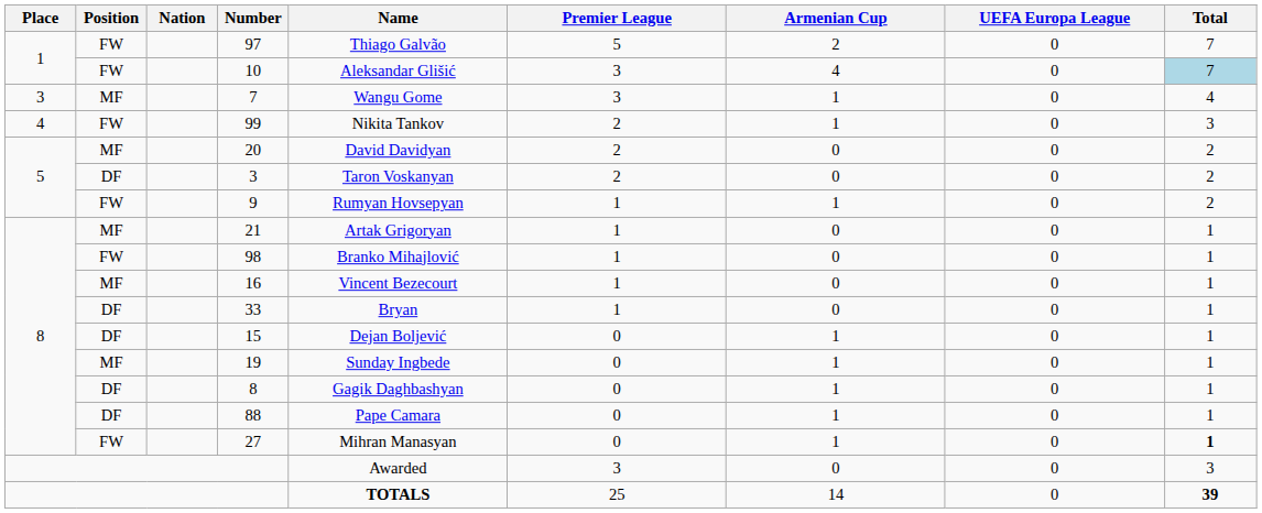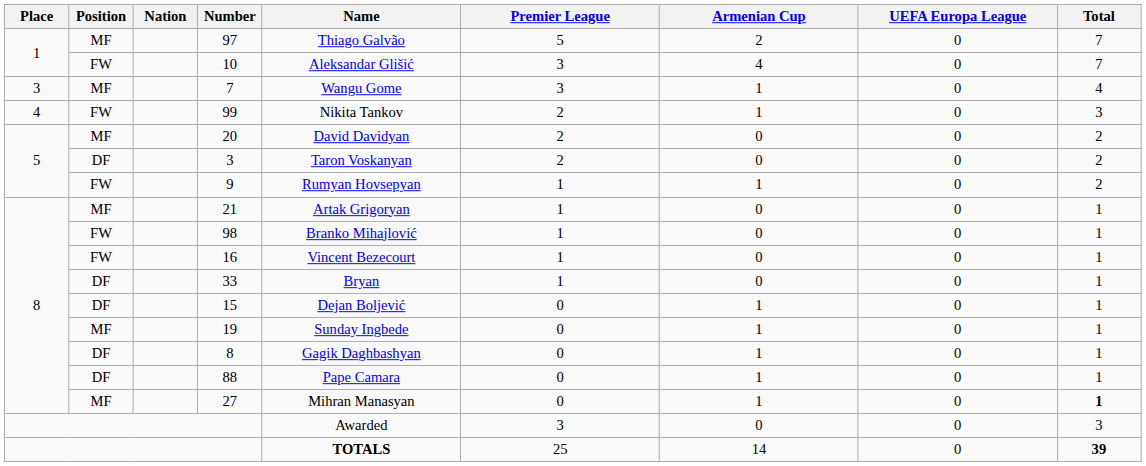97 | Position: FW -> MF
10 | Total: lightblue background -> no background
16 | Position: MF -> FW
27 | Position: FW -> MF
